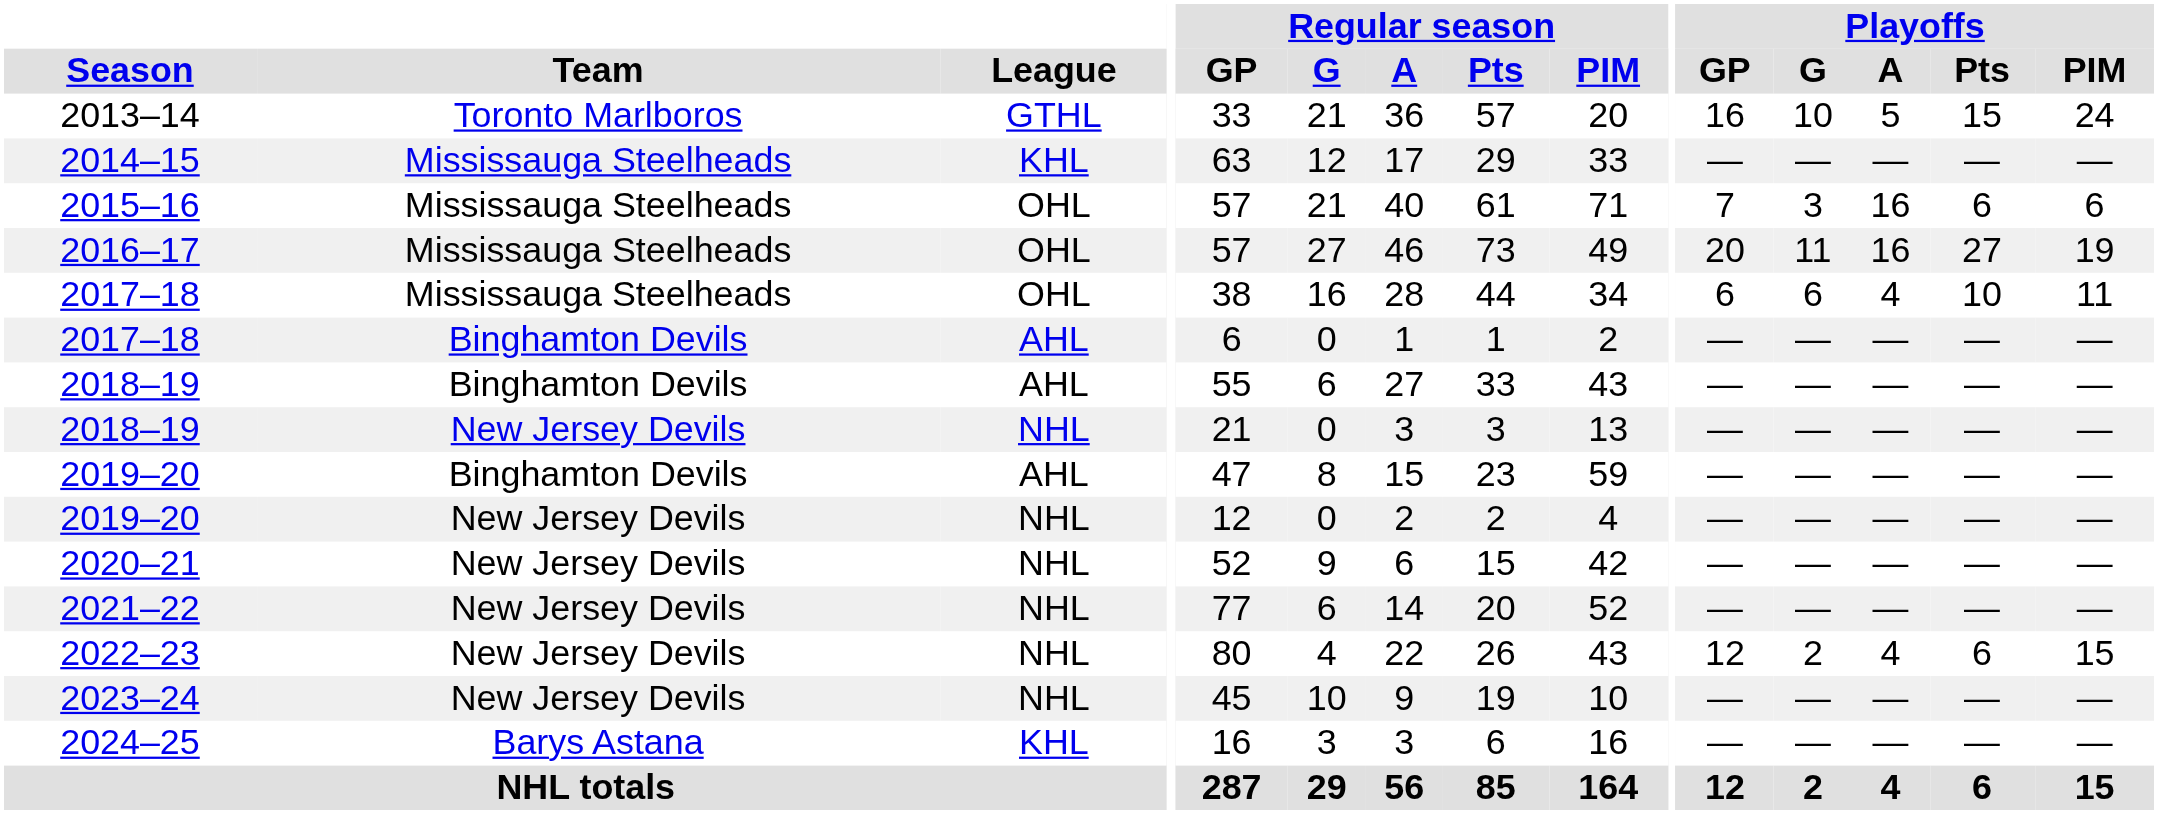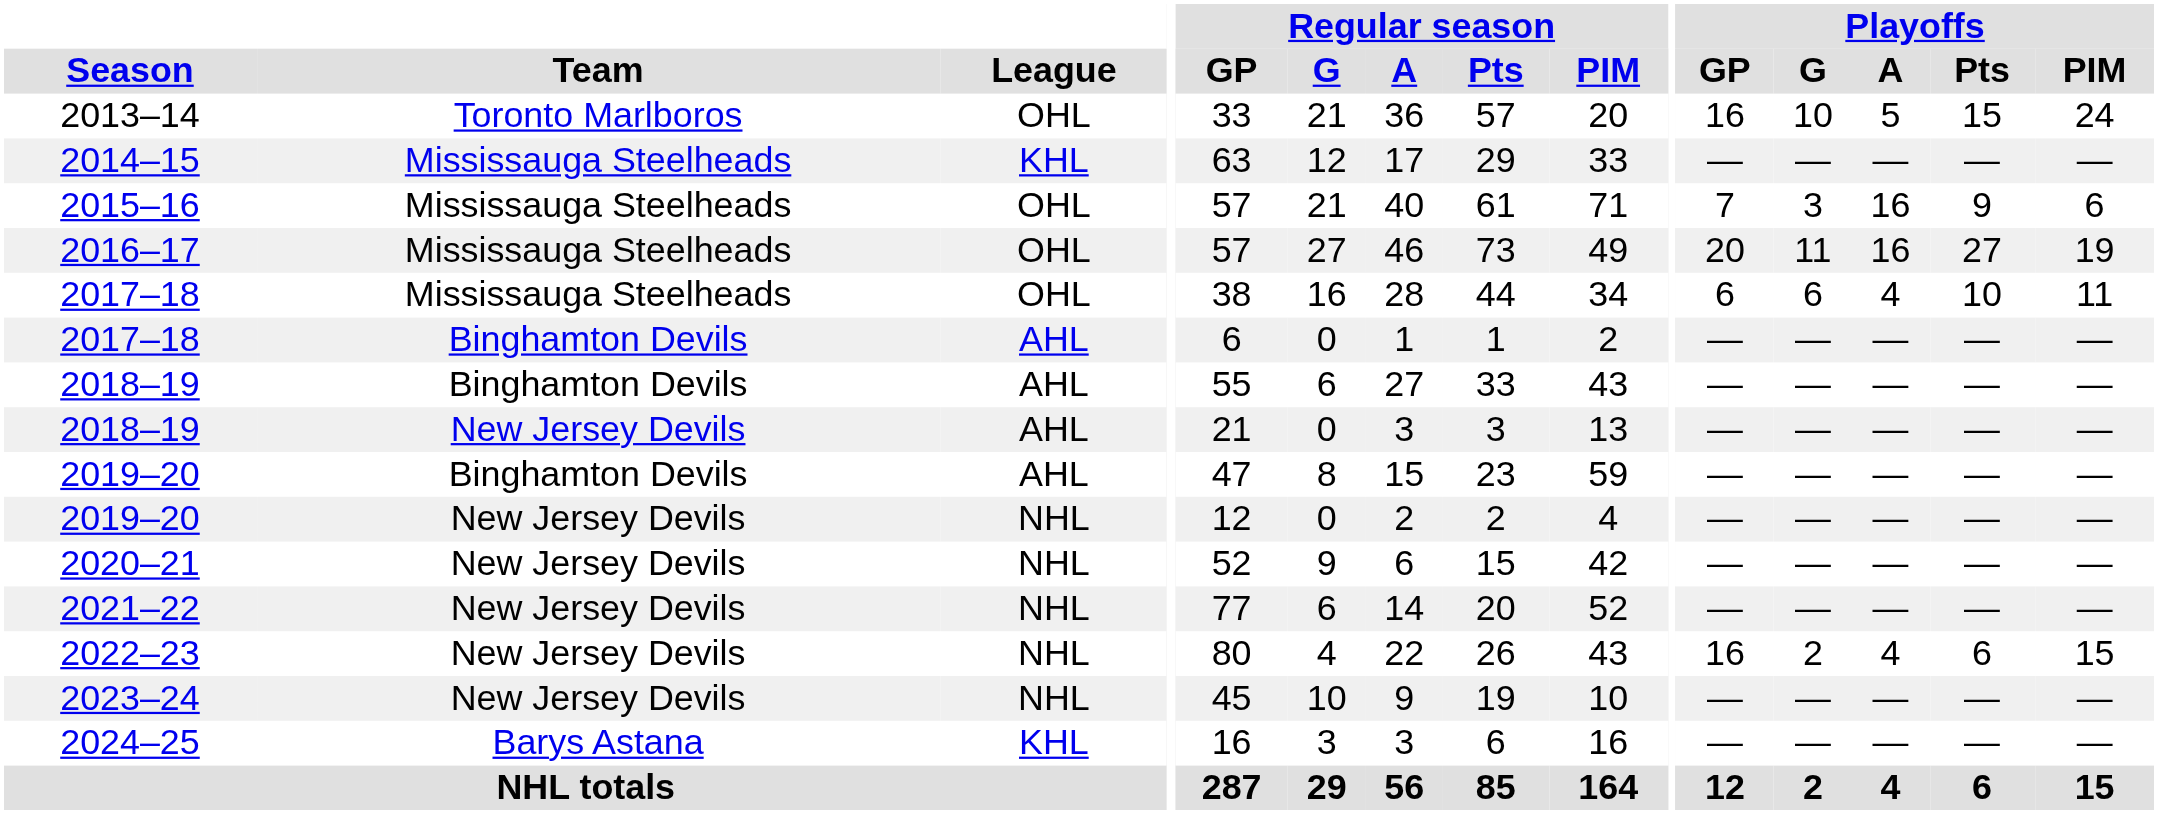2013–14 | League: GTHL -> OHL
2015–16 | Playoffs / Pts: 6 -> 9
2018–19 / New Jersey Devils | League: NHL -> AHL
2022–23 | Playoffs / GP: 12 -> 16
